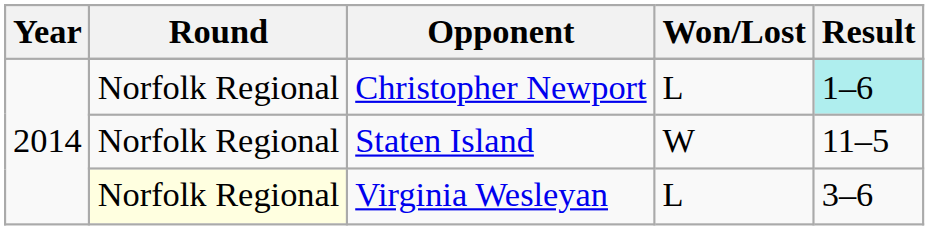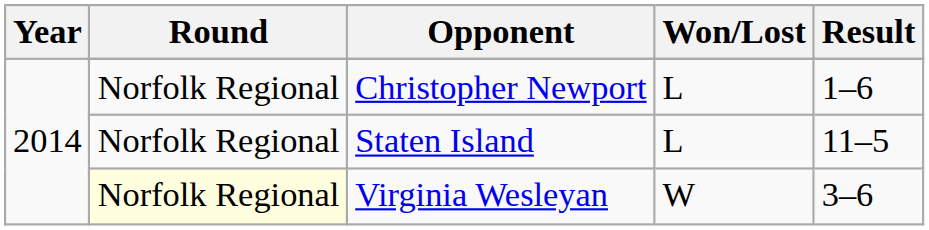Christopher Newport | Result: paleturquoise background -> no background
Staten Island | Won/Lost: W -> L
Virginia Wesleyan | Won/Lost: L -> W
